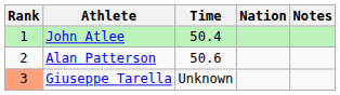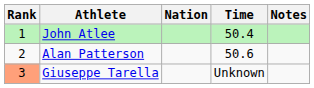columns swapped: Nation <-> Time
